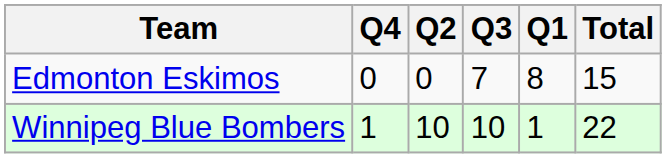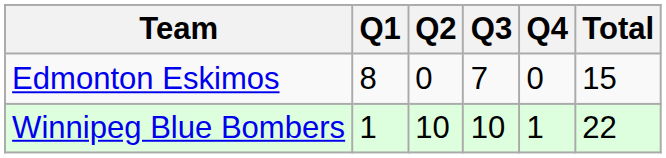columns swapped: Q1 <-> Q4
